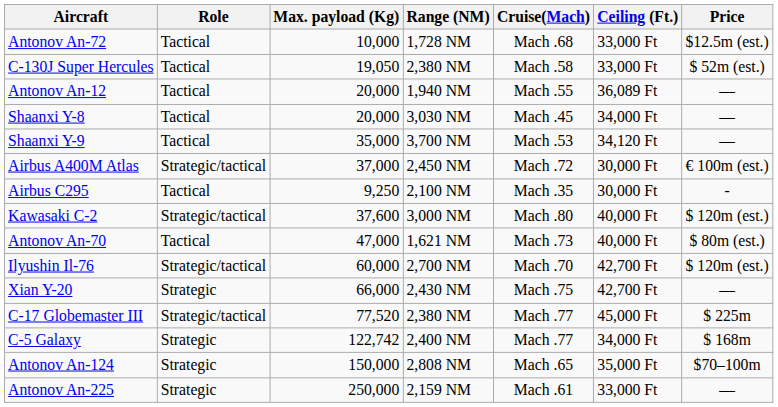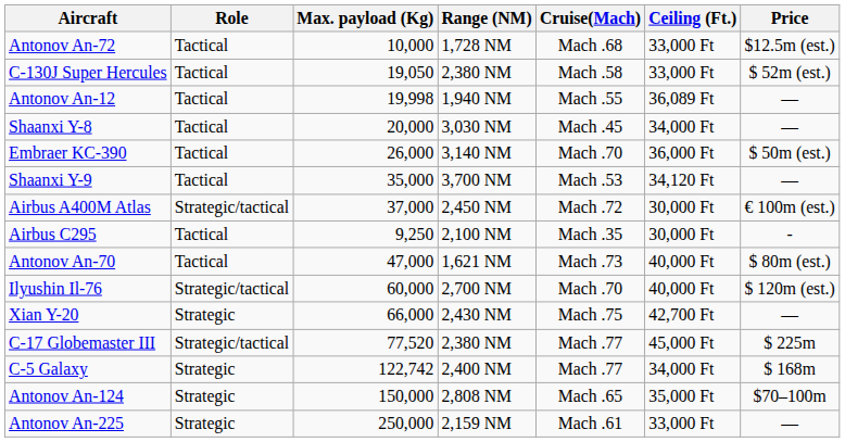Antonov An-12 | Max. payload (Kg): 20,000 -> 19,998
+ row: Embraer KC-390 | Tactical | 26,000 | 3,140 NM | Mach .70 | 36,000 Ft | $ 50m (est.)
- row: Kawasaki C-2 | Strategic/tactical | 37,600 | 3,000 NM | Mach .80 | 40,000 Ft | $ 120m (est.)
Ilyushin Il-76 | Ceiling (Ft.): 42,700 Ft -> 40,000 Ft
